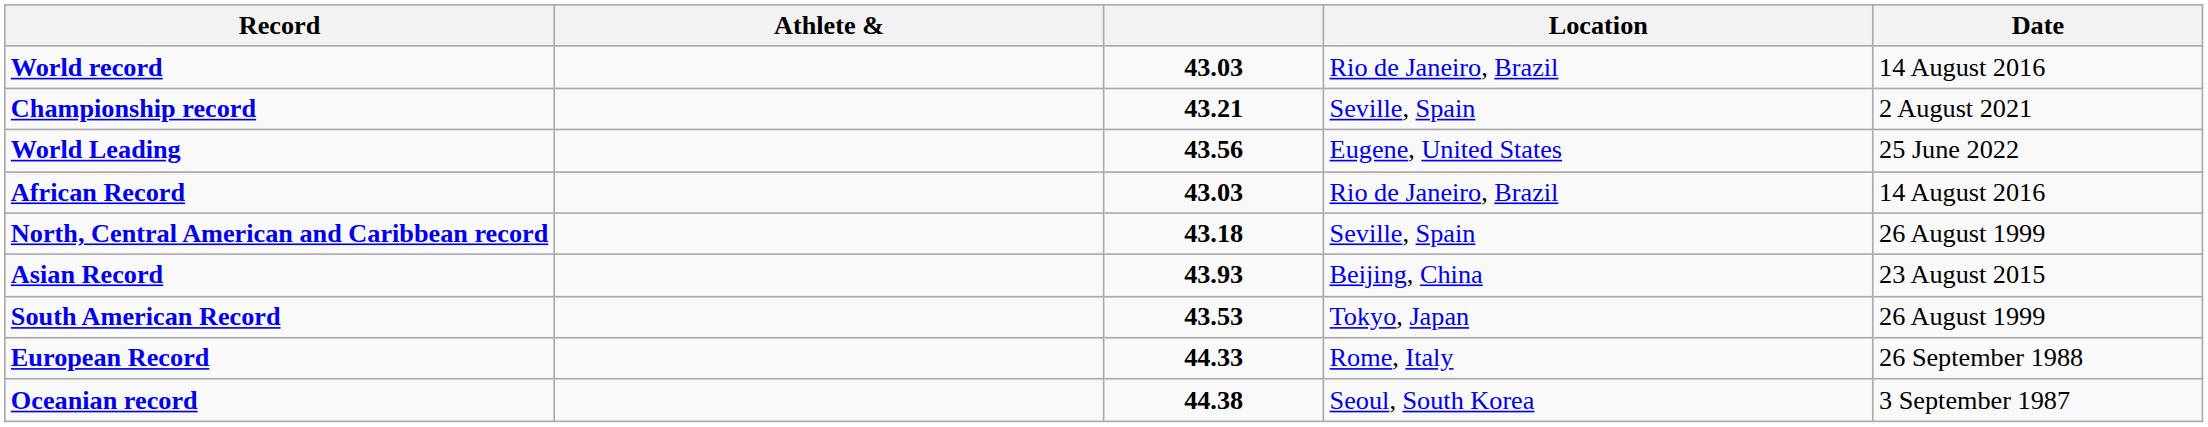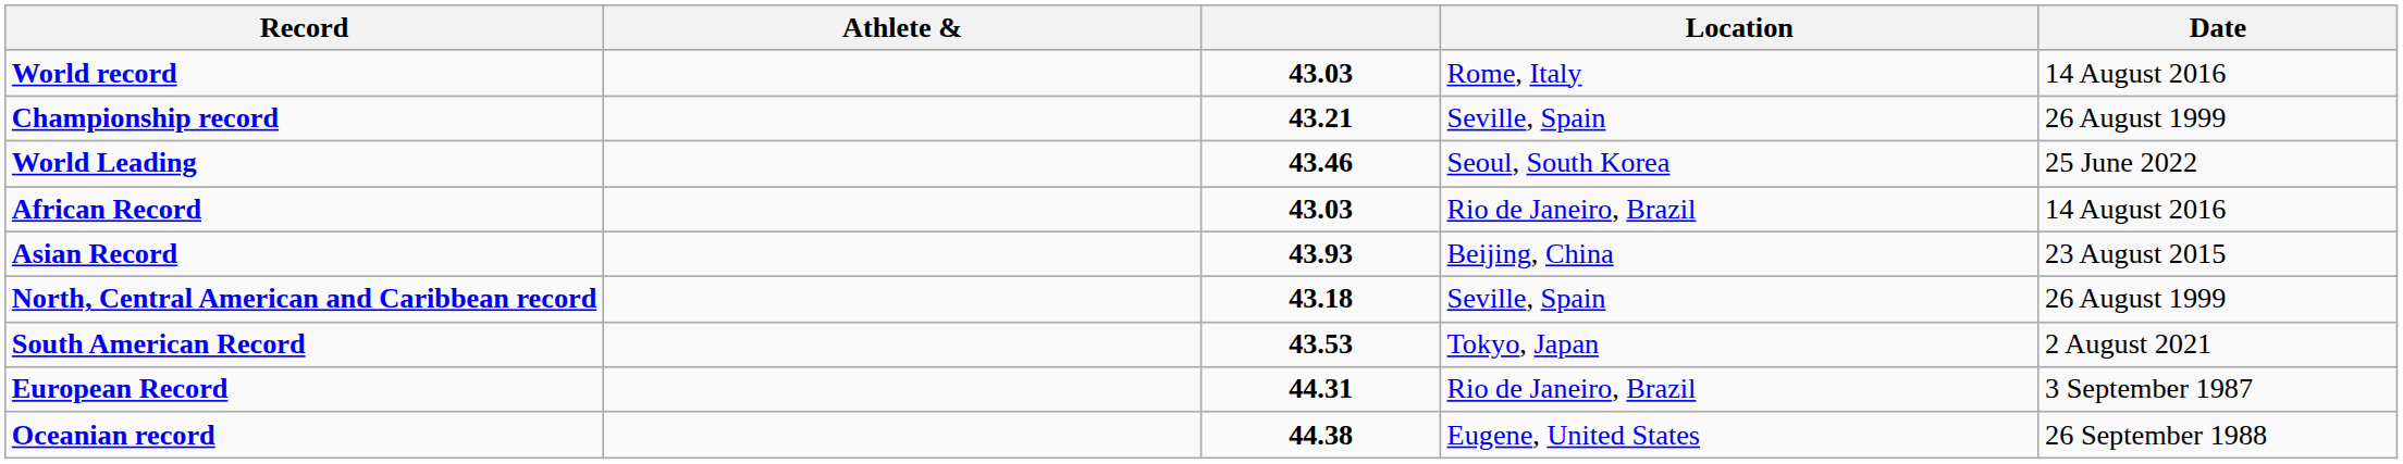World record | Location: Rio de Janeiro, Brazil -> Rome, Italy
Championship record | Date: 2 August 2021 -> 26 August 1999
World Leading | column 3: 43.56 -> 43.46
World Leading | Location: Eugene, United States -> Seoul, South Korea
rows swapped: Asian Record <-> North, Central American and Caribbean record
South American Record | Date: 26 August 1999 -> 2 August 2021
European Record | column 3: 44.33 -> 44.31
European Record | Location: Rome, Italy -> Rio de Janeiro, Brazil
European Record | Date: 26 September 1988 -> 3 September 1987
Oceanian record | Location: Seoul, South Korea -> Eugene, United States
Oceanian record | Date: 3 September 1987 -> 26 September 1988
